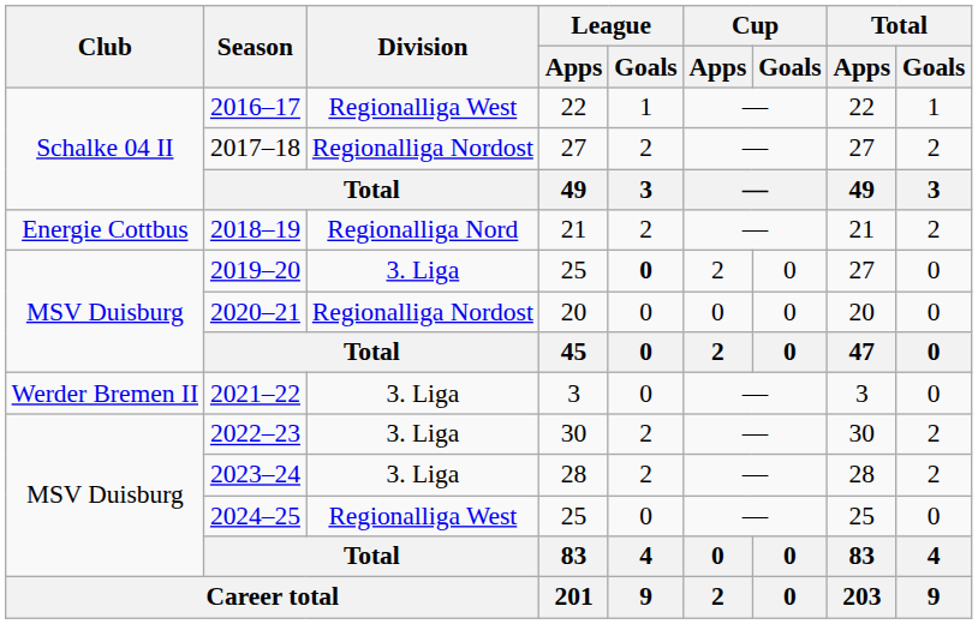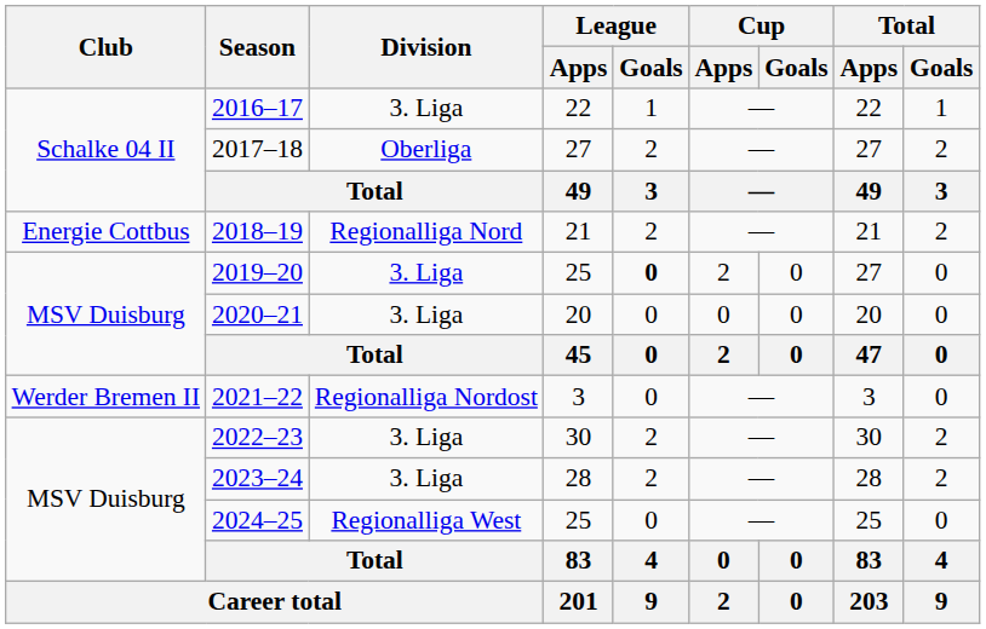2016–17 | Division: Regionalliga West -> 3. Liga
2017–18 | Division: Regionalliga Nordost -> Oberliga
2020–21 | Division: Regionalliga Nordost -> 3. Liga
2021–22 | Division: 3. Liga -> Regionalliga Nordost
